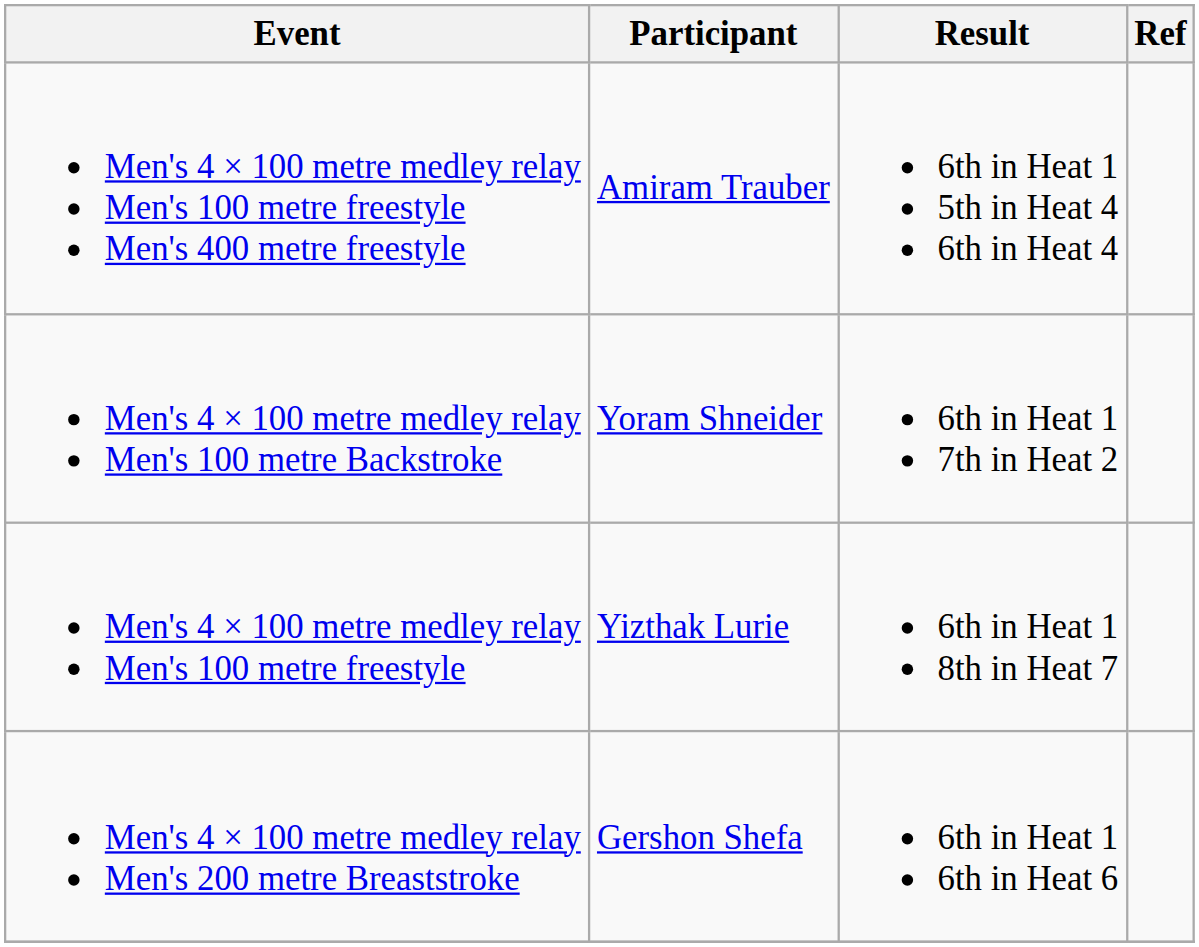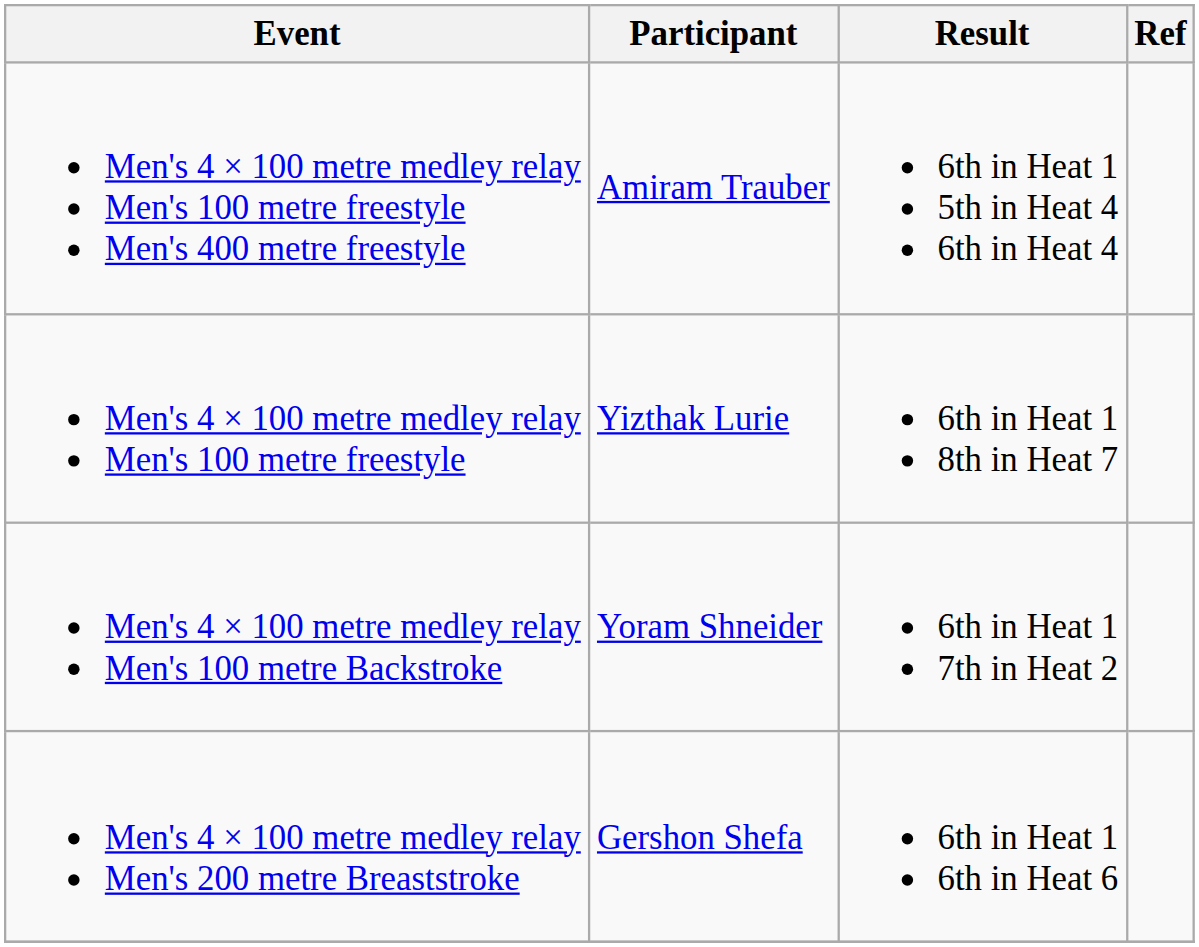rows swapped: Men's 4 × 100 metre medley relay Men's 100 metre freestyle <-> Men's 4 × 100 metre medley relay Men's 100 metre Backstroke
